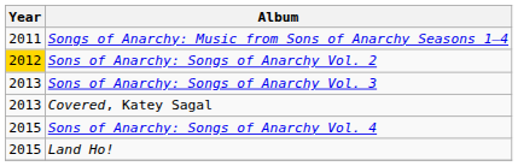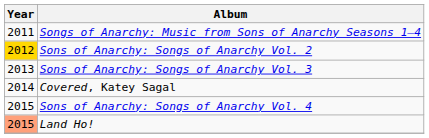Covered, Katey Sagal | Year: 2013 -> 2014
Land Ho! | Year: no background -> lightsalmon background
